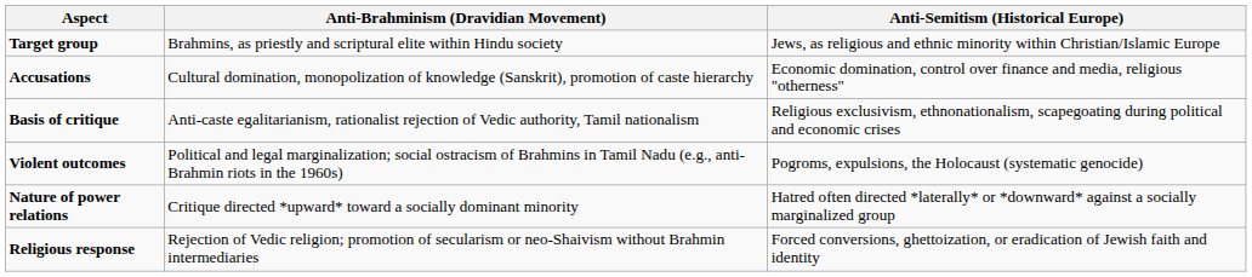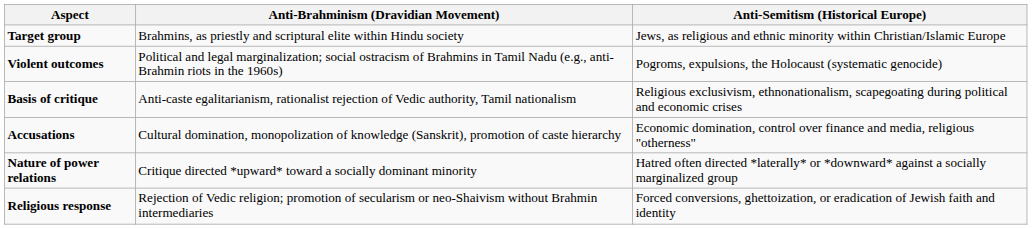rows swapped: Accusations <-> Violent outcomes
